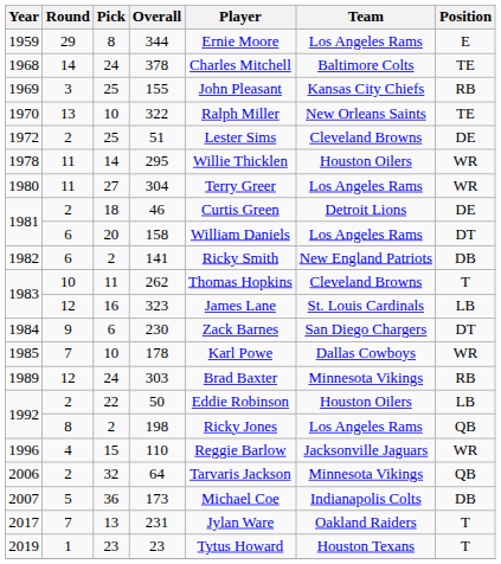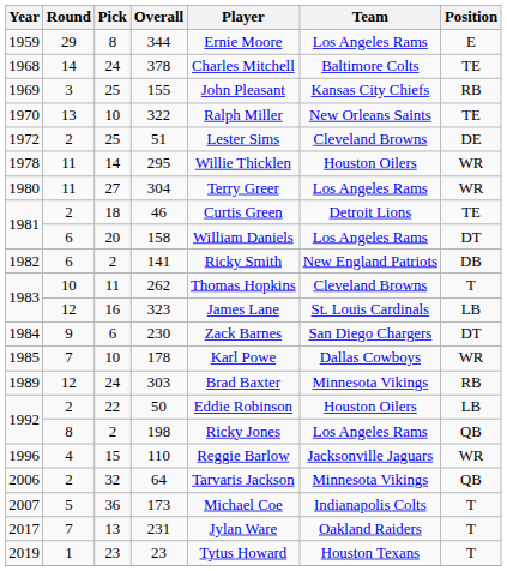46 | Position: DE -> TE
173 | Position: DB -> T
